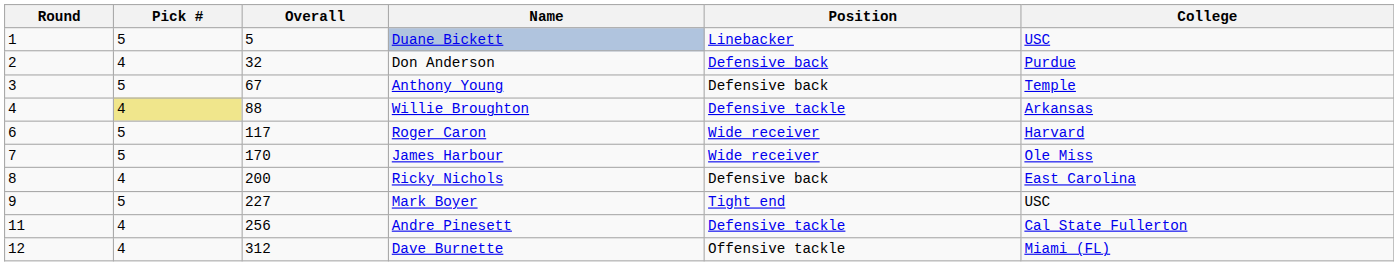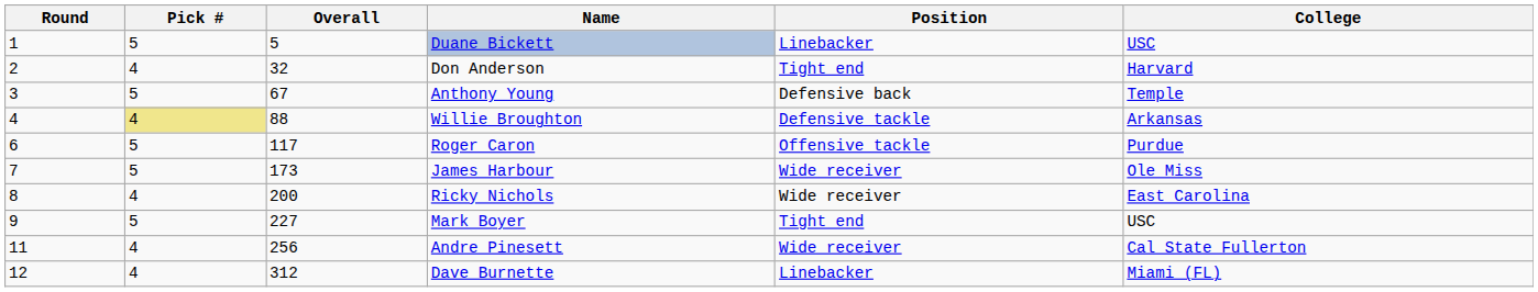Don Anderson | Position: Defensive back -> Tight end
Don Anderson | College: Purdue -> Harvard
Roger Caron | Position: Wide receiver -> Offensive tackle
Roger Caron | College: Harvard -> Purdue
James Harbour | Overall: 170 -> 173
Ricky Nichols | Position: Defensive back -> Wide receiver
Andre Pinesett | Position: Defensive tackle -> Wide receiver
Dave Burnette | Position: Offensive tackle -> Linebacker
